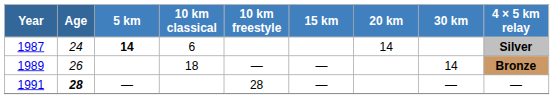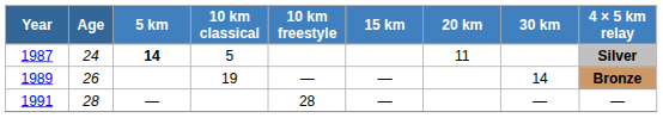1987 | 10 km classical: 6 -> 5
1987 | 20 km: 14 -> 11
1989 | 10 km classical: 18 -> 19
1991 | Age: bold -> normal
